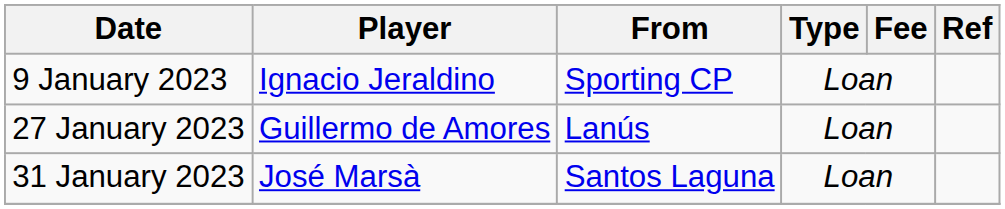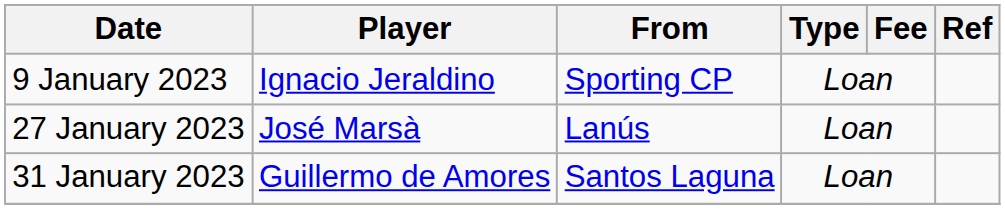27 January 2023 | Player: Guillermo de Amores -> José Marsà
31 January 2023 | Player: José Marsà -> Guillermo de Amores
